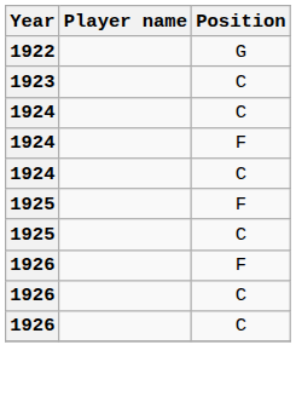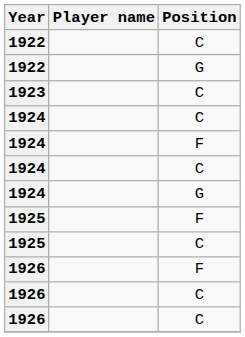+ row: 1922 | C
+ row: 1924 | G
